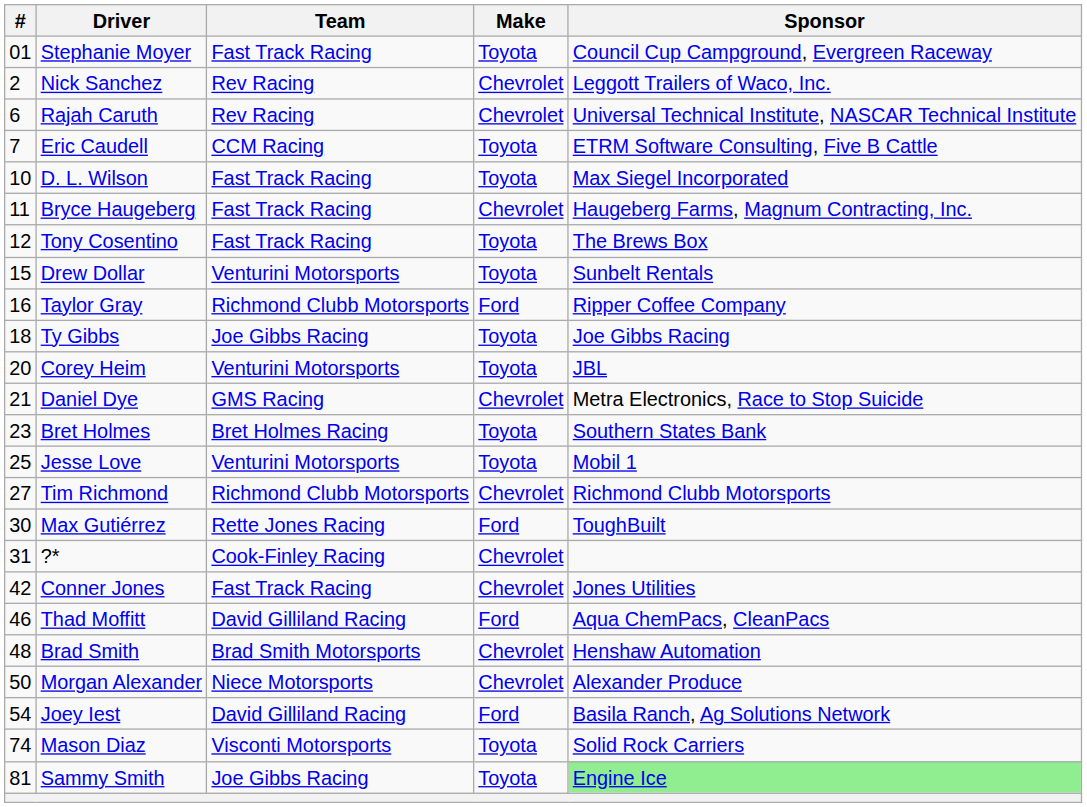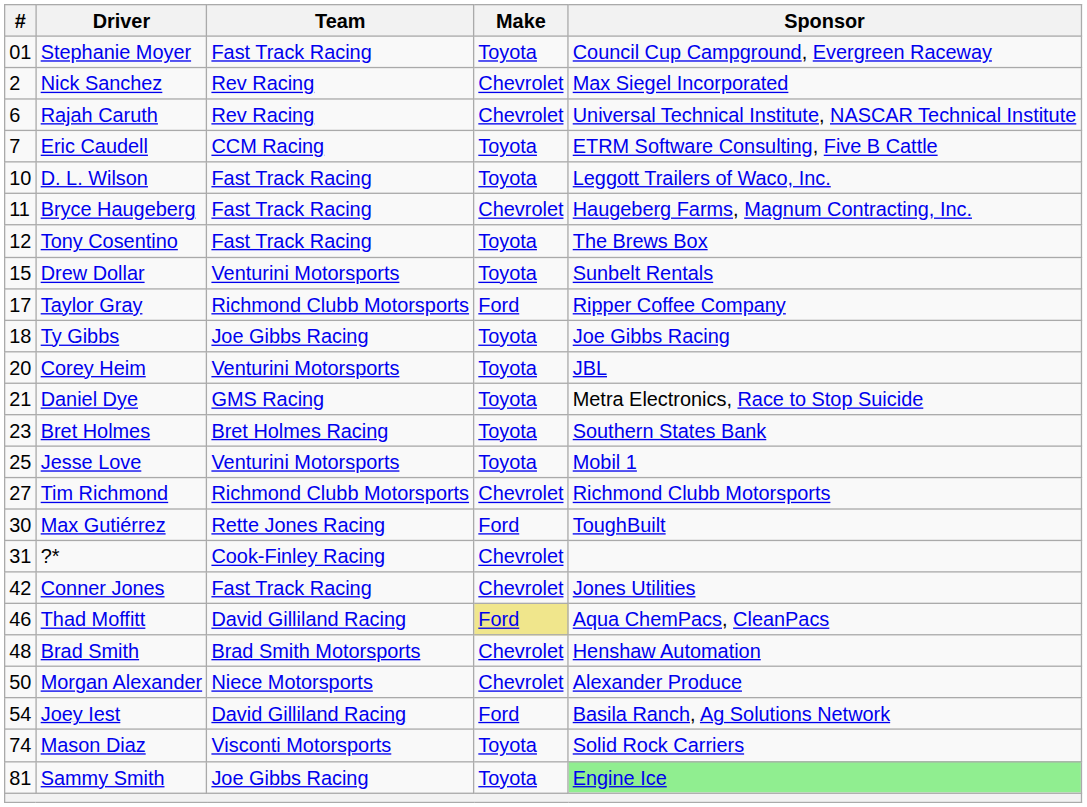Nick Sanchez | Sponsor: Leggott Trailers of Waco, Inc. -> Max Siegel Incorporated
D. L. Wilson | Sponsor: Max Siegel Incorporated -> Leggott Trailers of Waco, Inc.
Taylor Gray | #: 16 -> 17
Daniel Dye | Make: Chevrolet -> Toyota
Thad Moffitt | Make: no background -> khaki background
